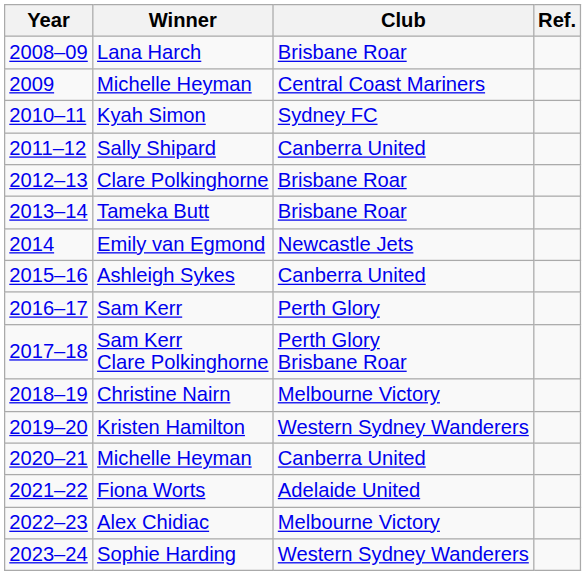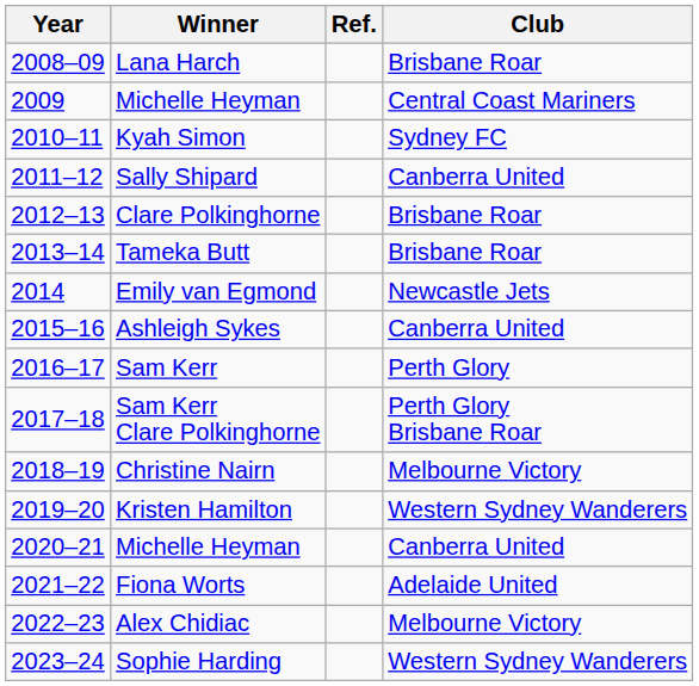columns swapped: Club <-> Ref.
